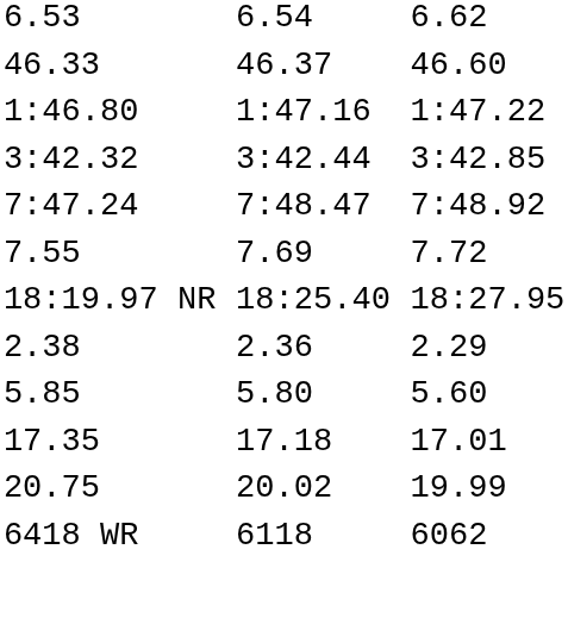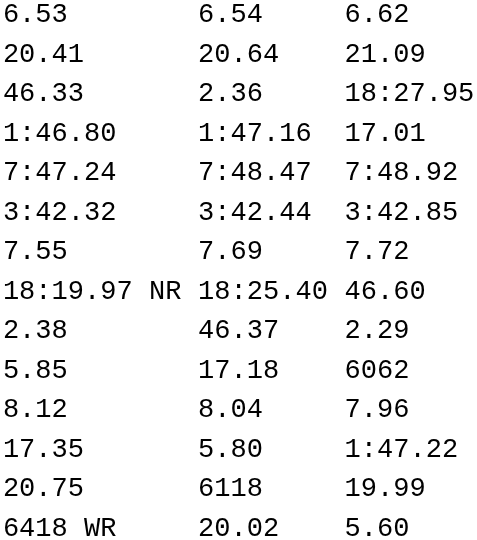+ row: 20.41 | 20.64 | 21.09
46.33 | column 5: 46.37 -> 2.36
46.33 | column 7: 46.60 -> 18:27.95
1:46.80 | column 7: 1:47.22 -> 17.01
rows swapped: 3:42.32 <-> 7:47.24
18:19.97 NR | column 7: 18:27.95 -> 46.60
2.38 | column 5: 2.36 -> 46.37
5.85 | column 5: 5.80 -> 17.18
5.85 | column 7: 5.60 -> 6062
+ row: 8.12 | 8.04 | 7.96
17.35 | column 5: 17.18 -> 5.80
17.35 | column 7: 17.01 -> 1:47.22
20.75 | column 5: 20.02 -> 6118
6418 WR | column 5: 6118 -> 20.02
6418 WR | column 7: 6062 -> 5.60
